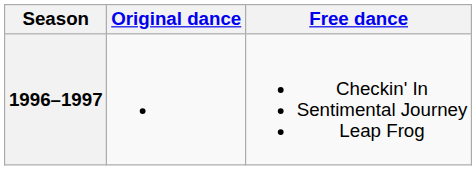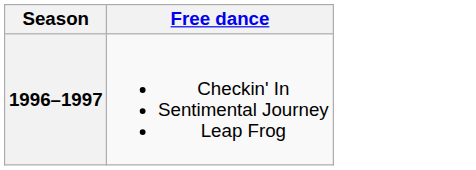- column: Original dance
